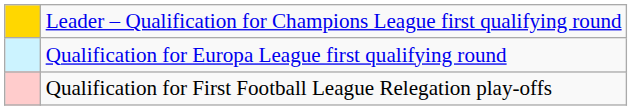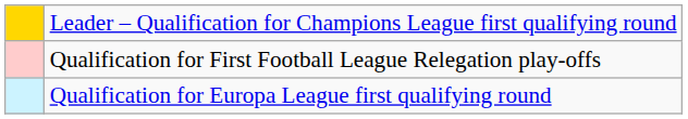rows swapped: Qualification for Europa League first qualifying round <-> Qualification for First Football League Relegation play-offs
